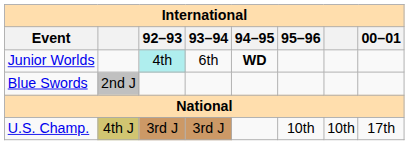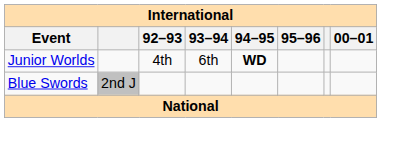Junior Worlds | 92–93: paleturquoise background -> no background
- row: U.S. Champ. | 4th J | 3rd J | 3rd J | 10th | 10th | 17th
